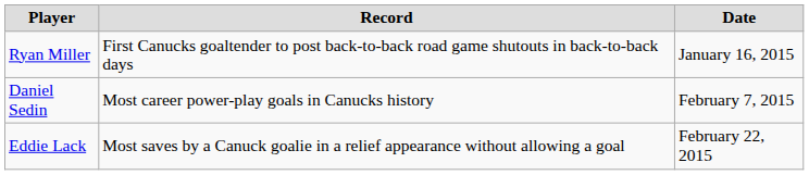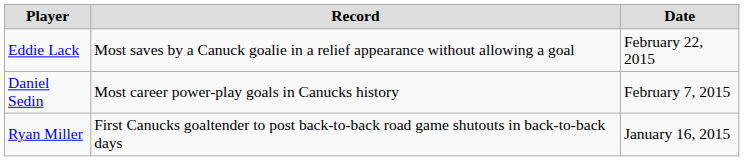rows swapped: Ryan Miller <-> Eddie Lack
